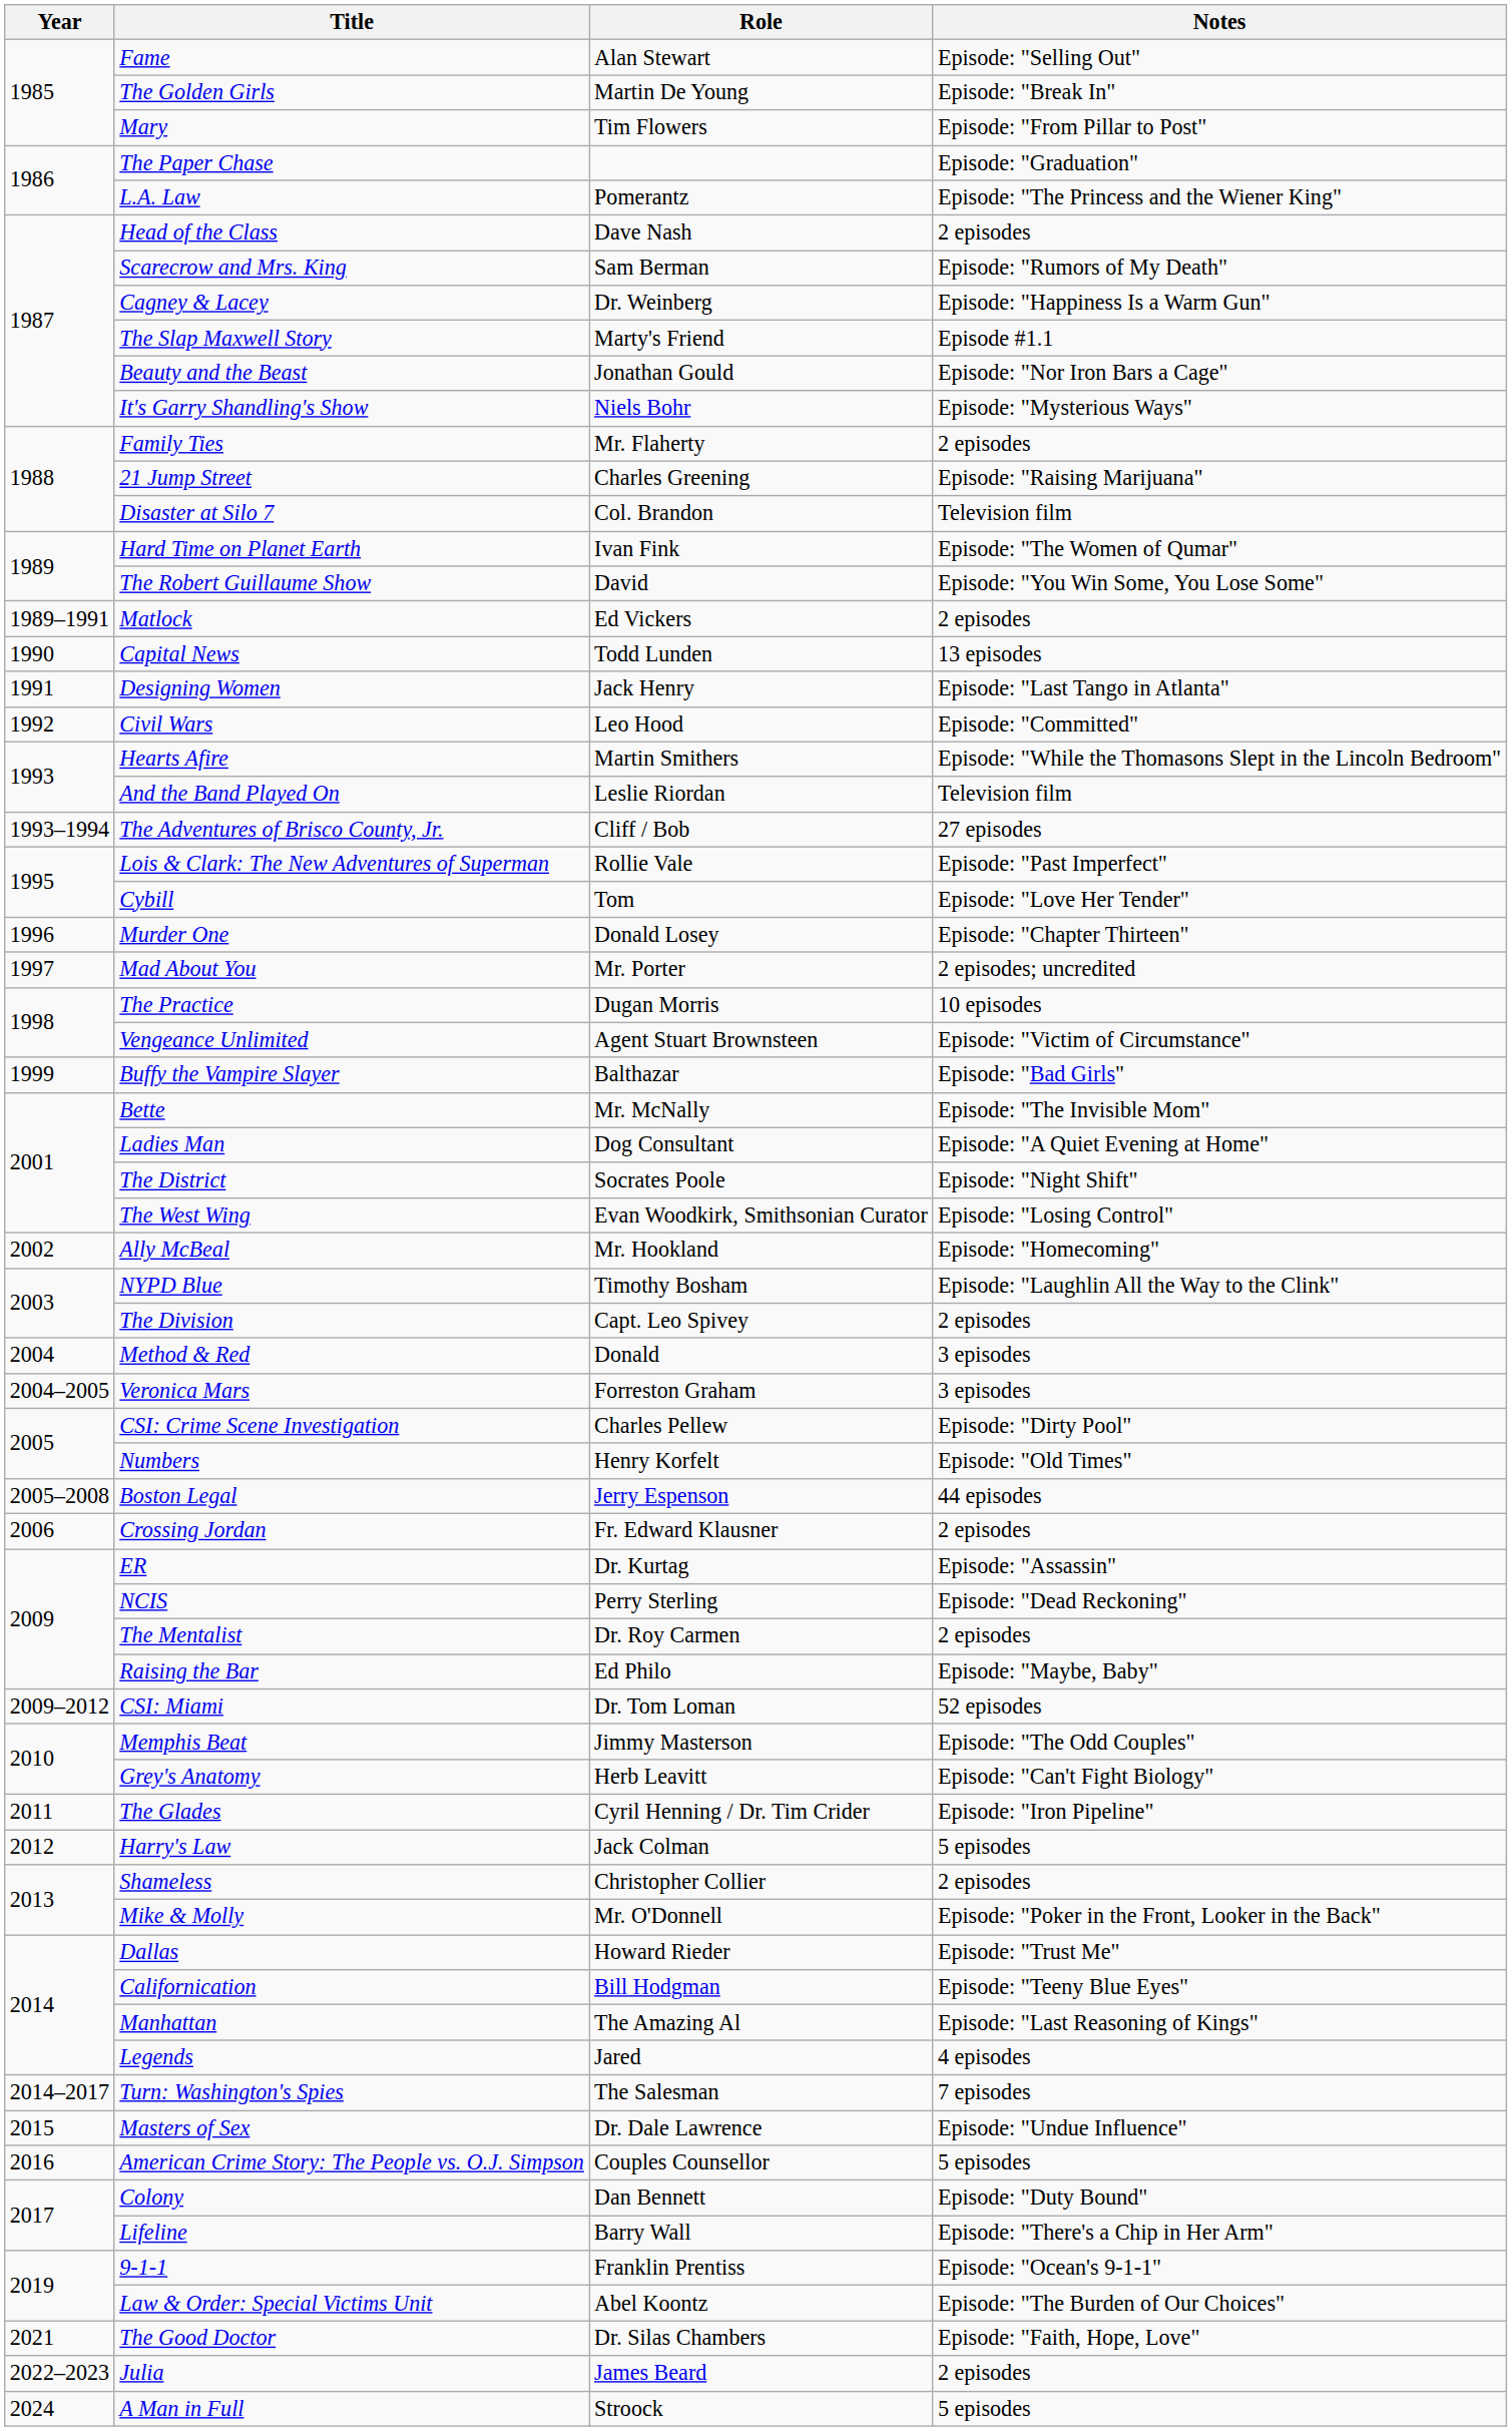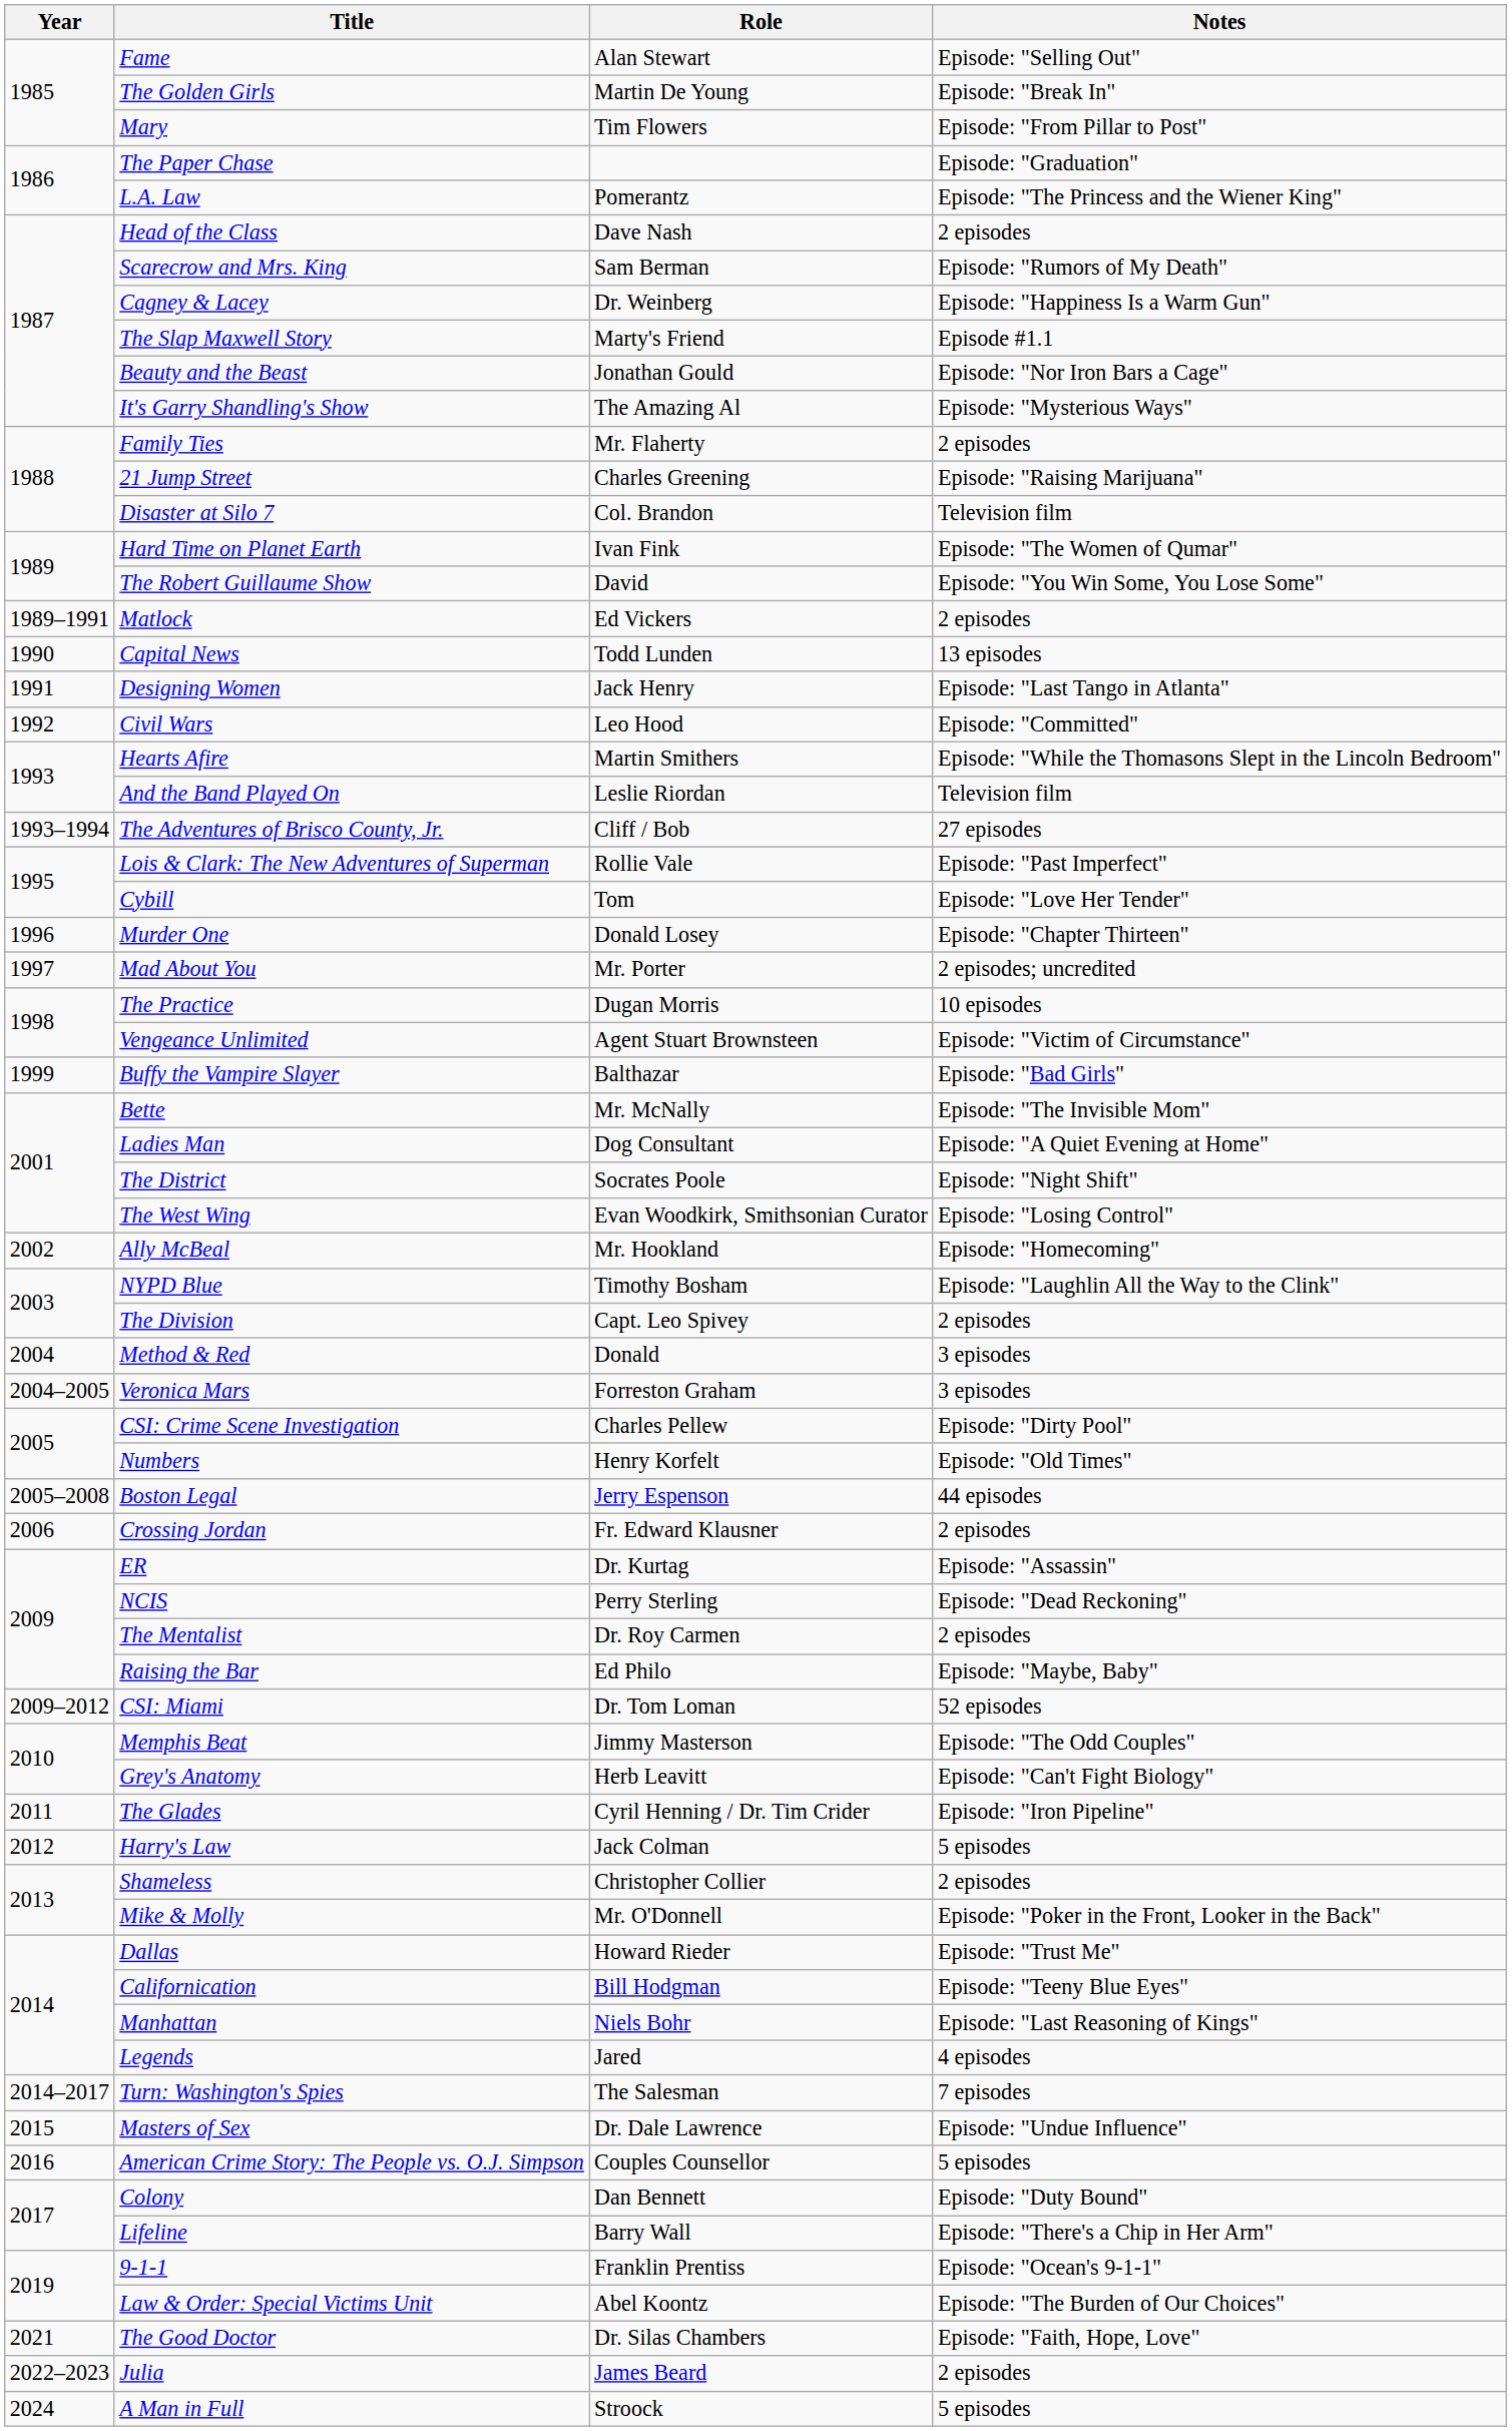It's Garry Shandling's Show | Role: Niels Bohr -> The Amazing Al
Manhattan | Role: The Amazing Al -> Niels Bohr
